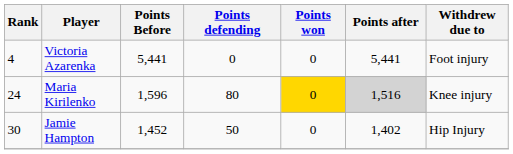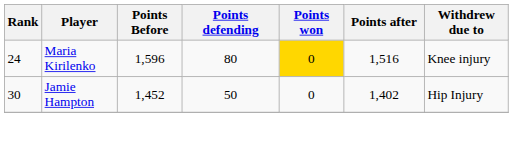- row: 4 | Victoria Azarenka | 5,441 | 0 | 0 | 5,441 | Foot injury
Maria Kirilenko | Points after: lightgrey background -> no background
